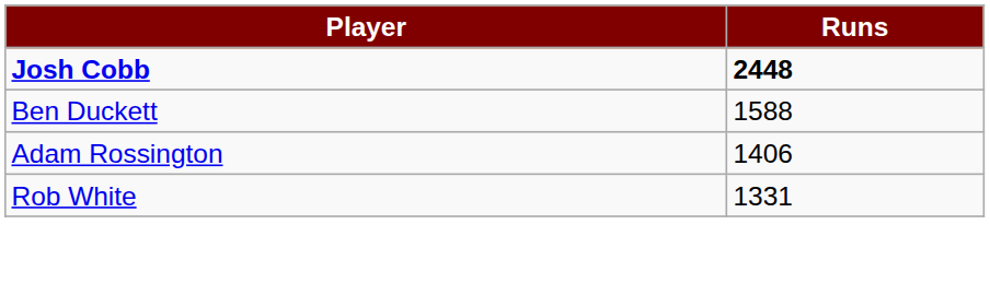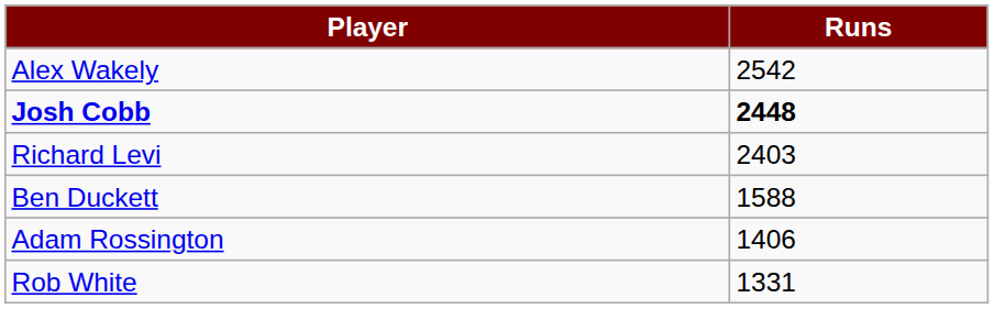+ row: Alex Wakely | 2542
+ row: Richard Levi | 2403
